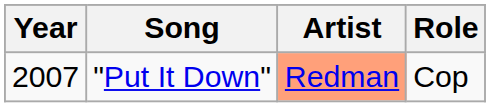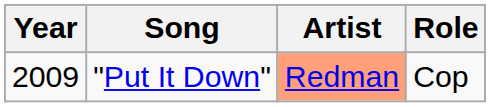"Put It Down" | Year: 2007 -> 2009
